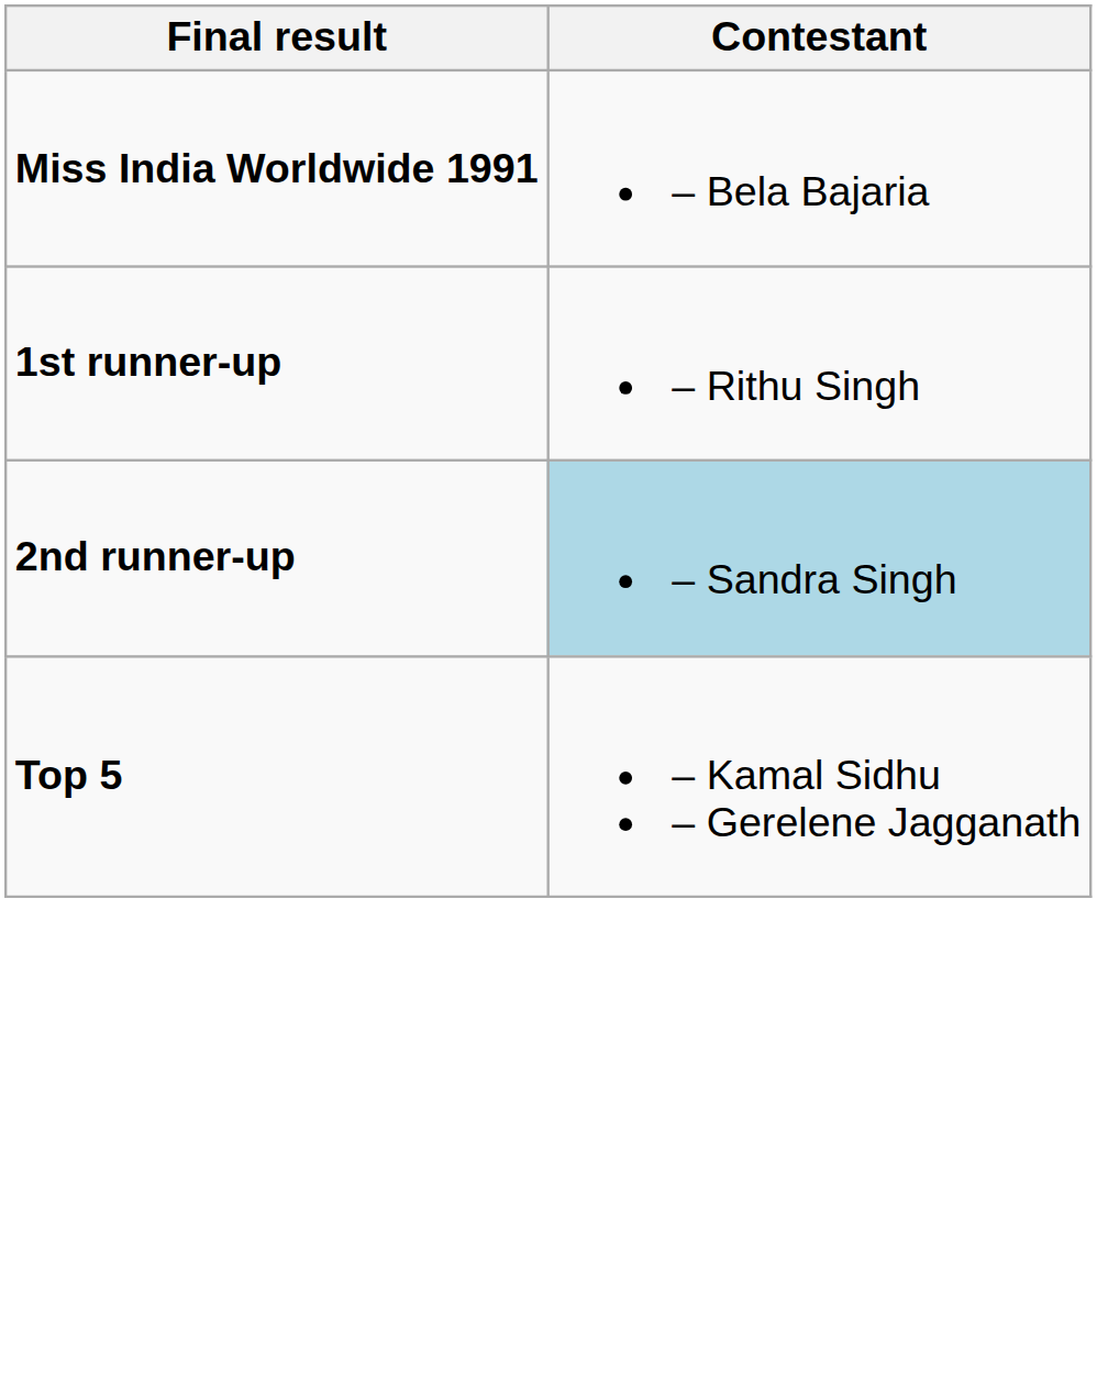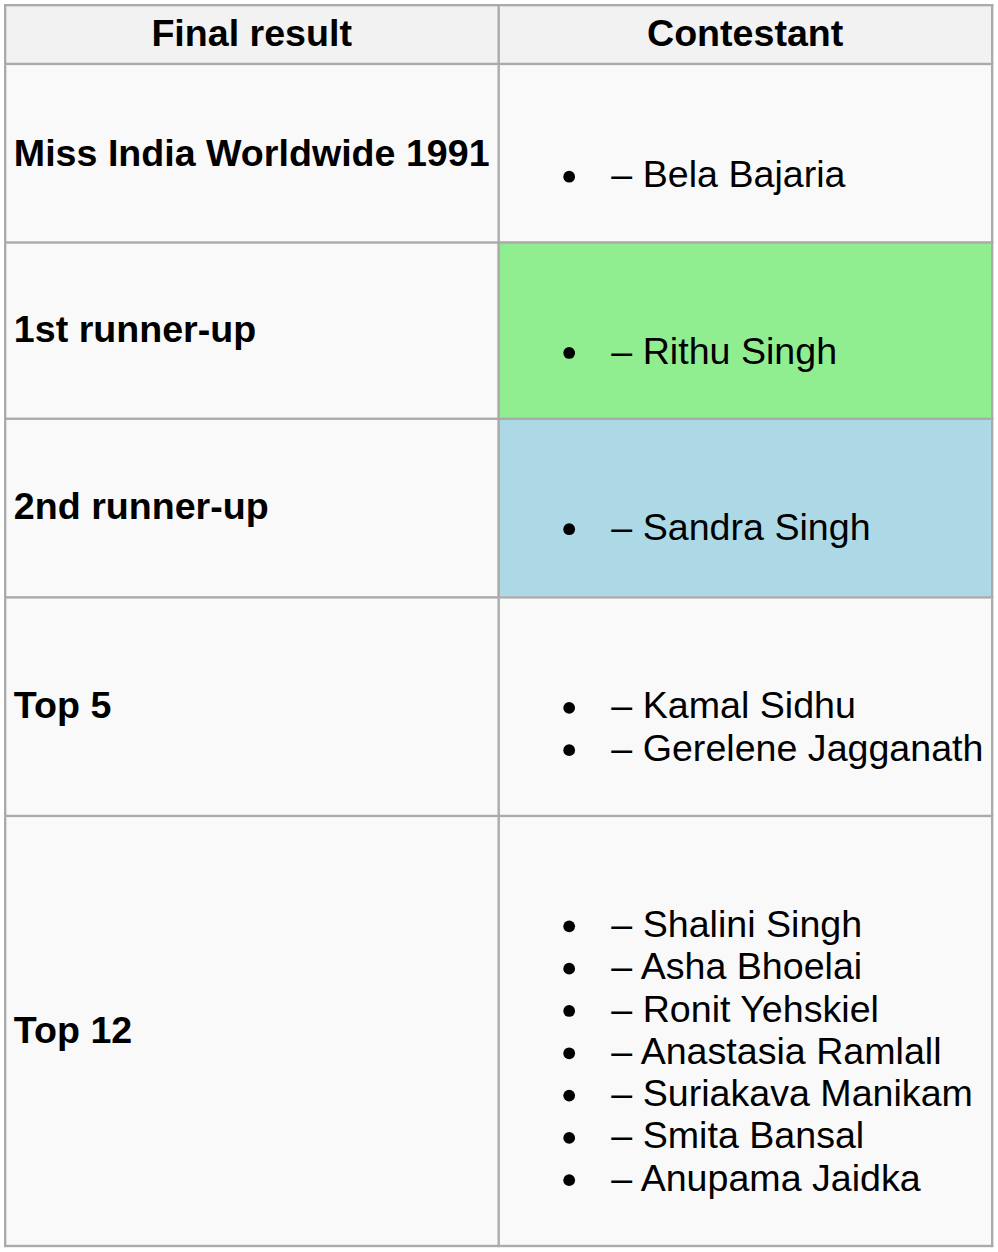1st runner-up | Contestant: no background -> lightgreen background
+ row: Top 12 | – Shalini Singh – Asha Bhoelai – Ronit Yehskiel – Anastasia Ramlall – Suriakava Manikam – Smita Bansal – Anupama Jaidka
